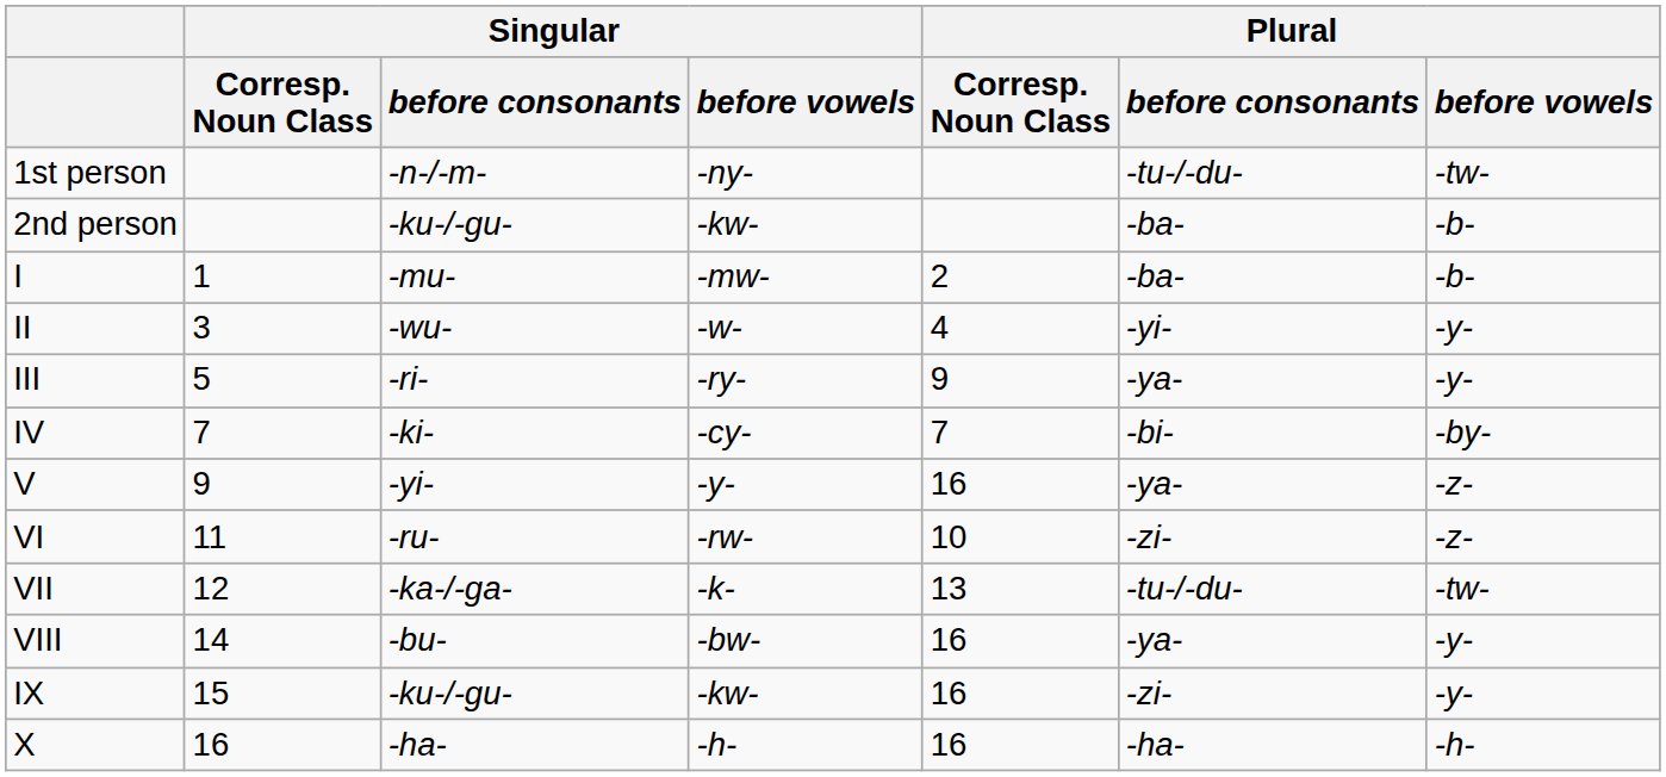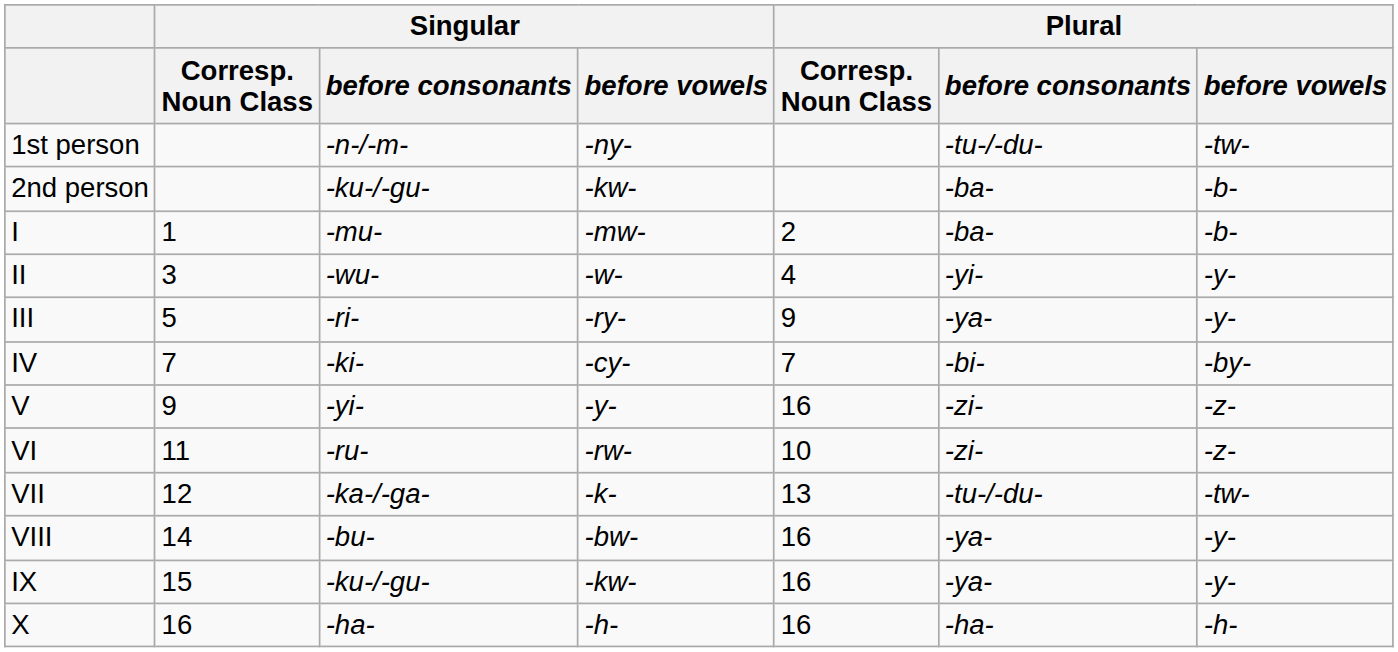V | Plural / before consonants: -ya- -> -zi-
IX | Plural / before consonants: -zi- -> -ya-
